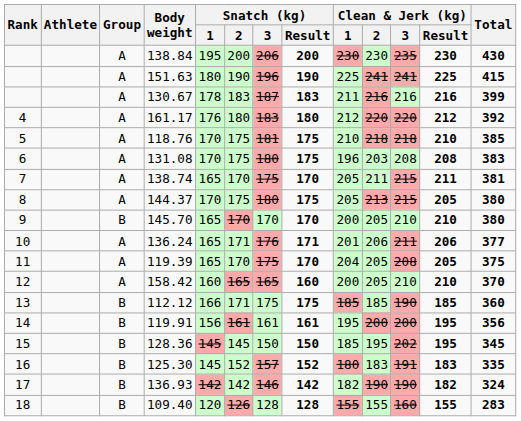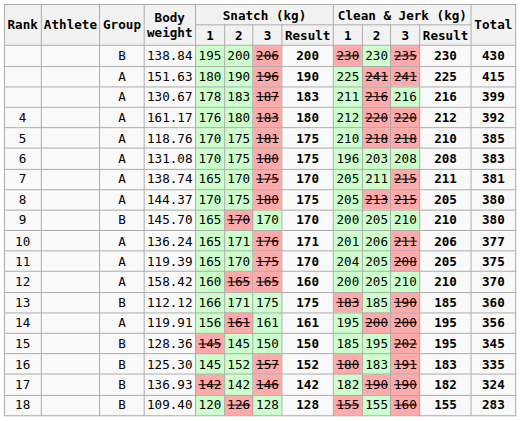138.84 | Group: A -> B
112.12 | Clean & Jerk (kg) / 1: 185 -> 183
119.91 | Group: B -> A
